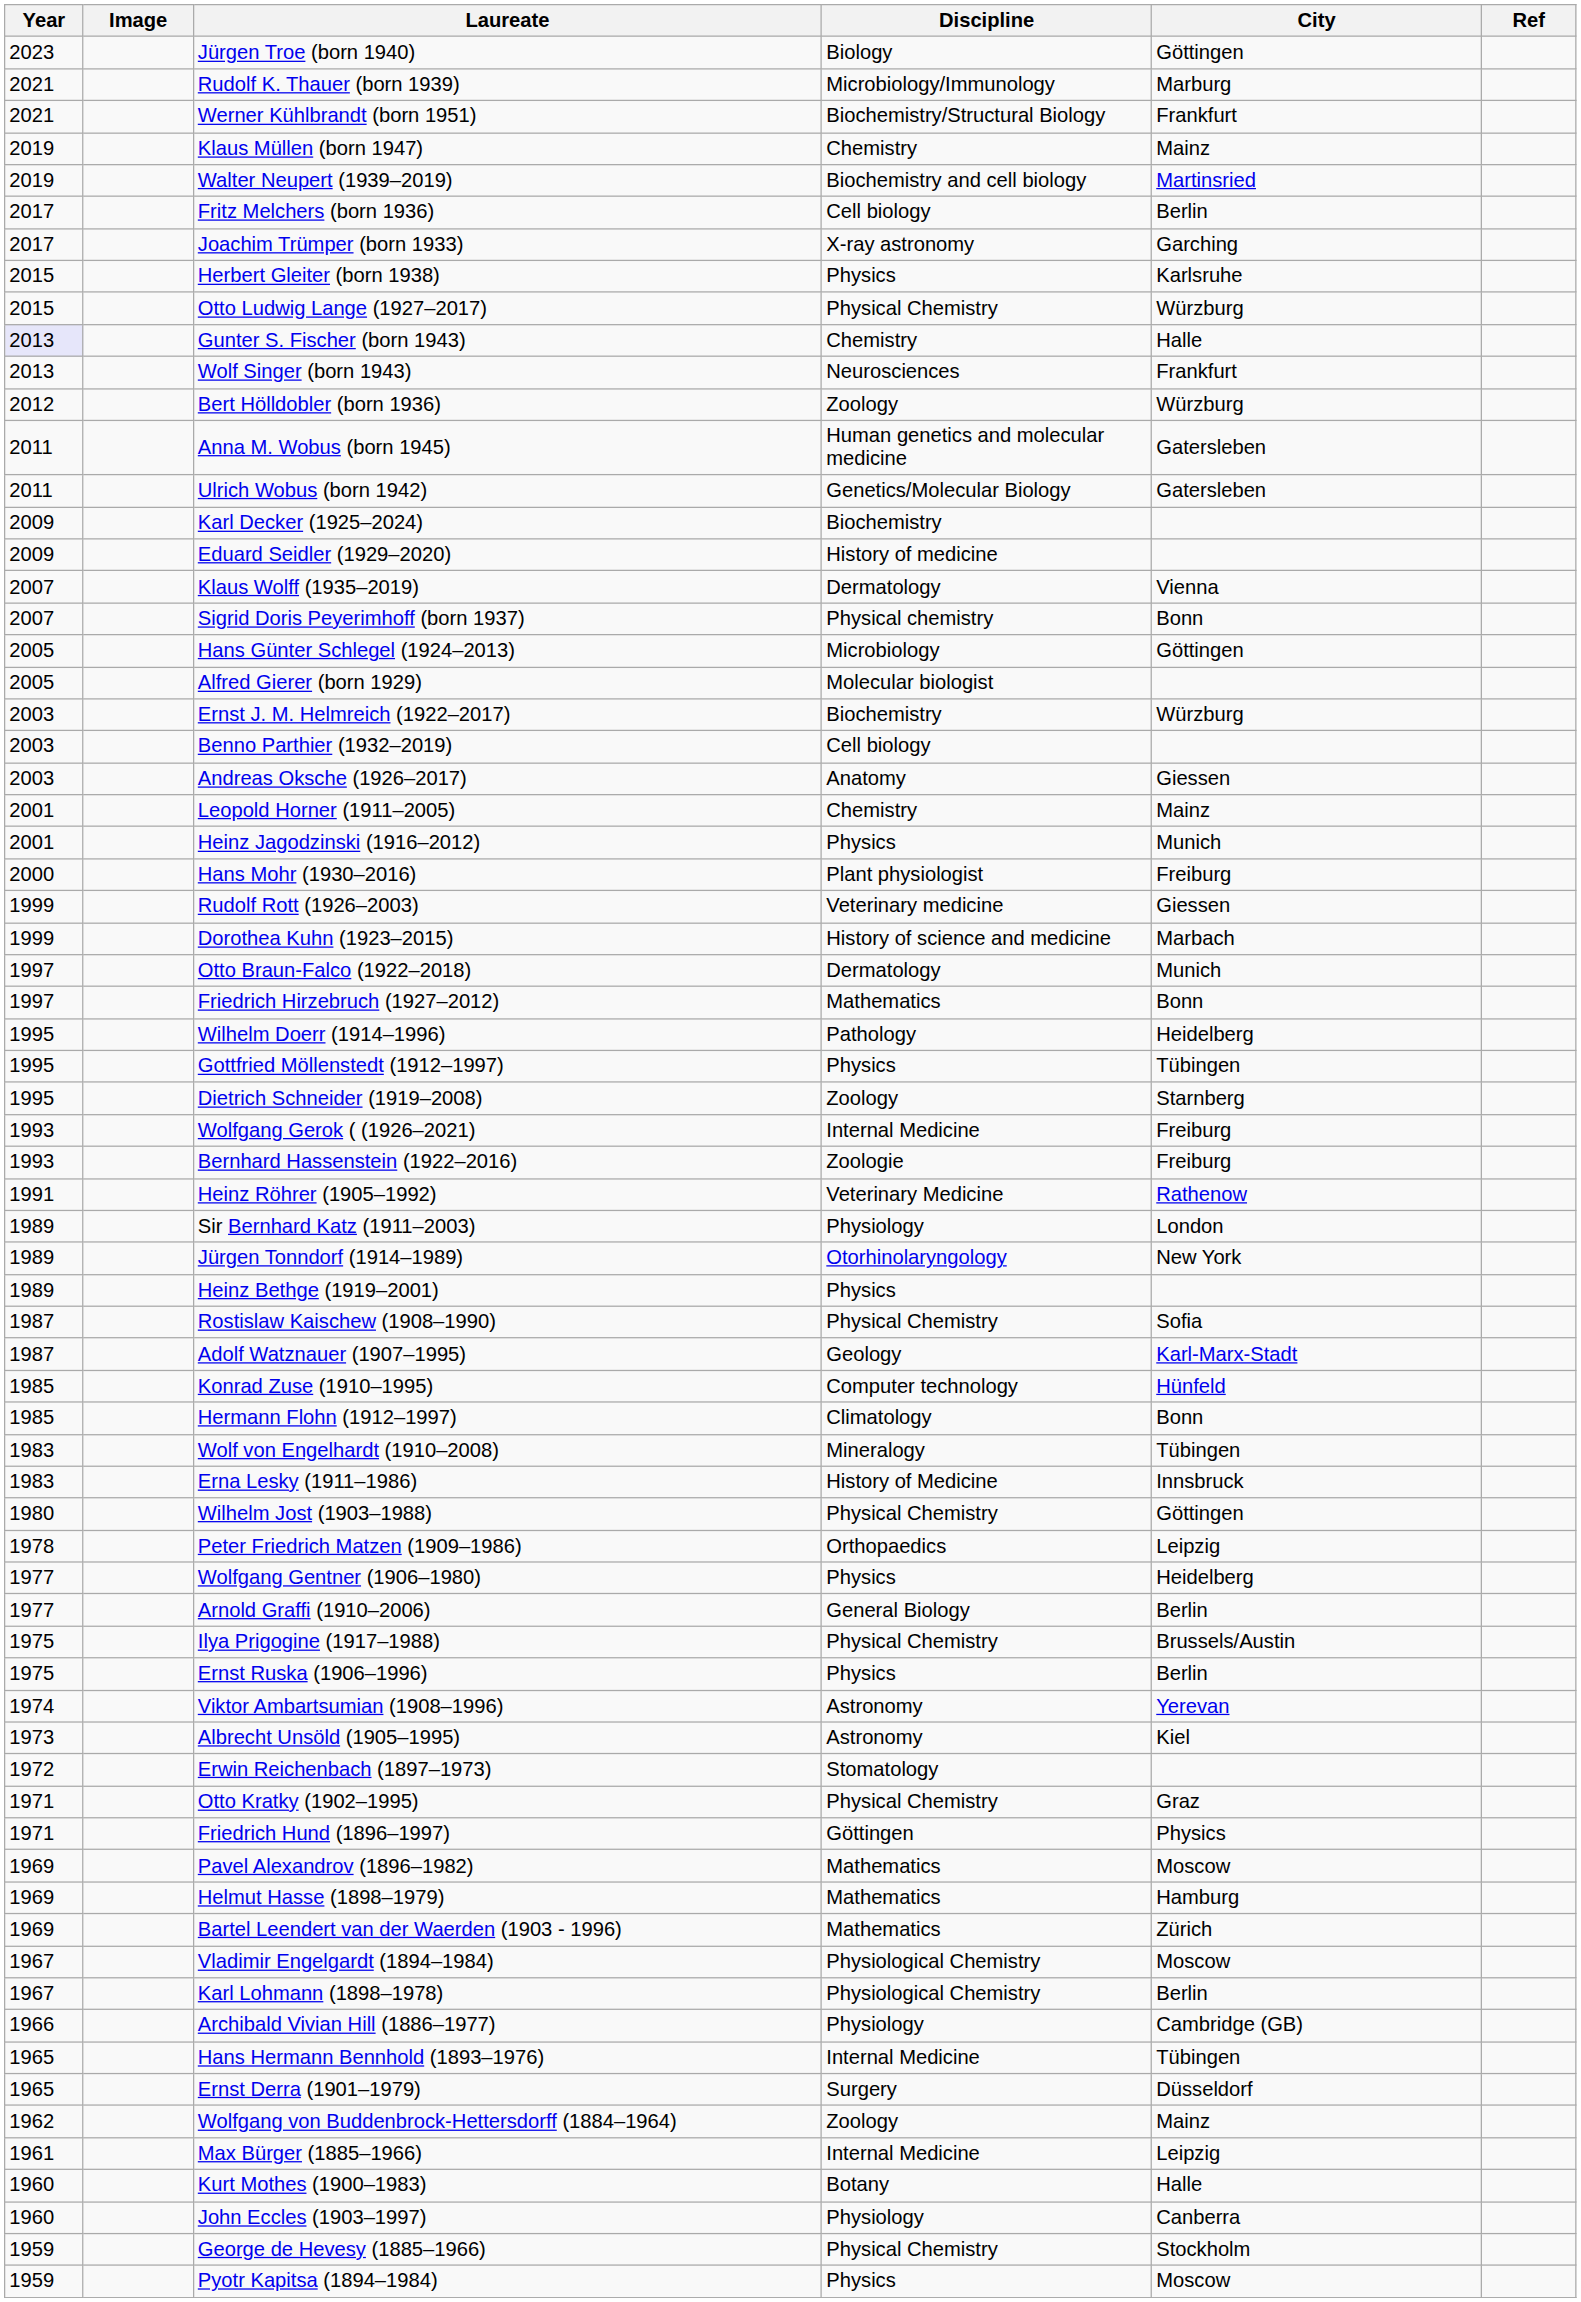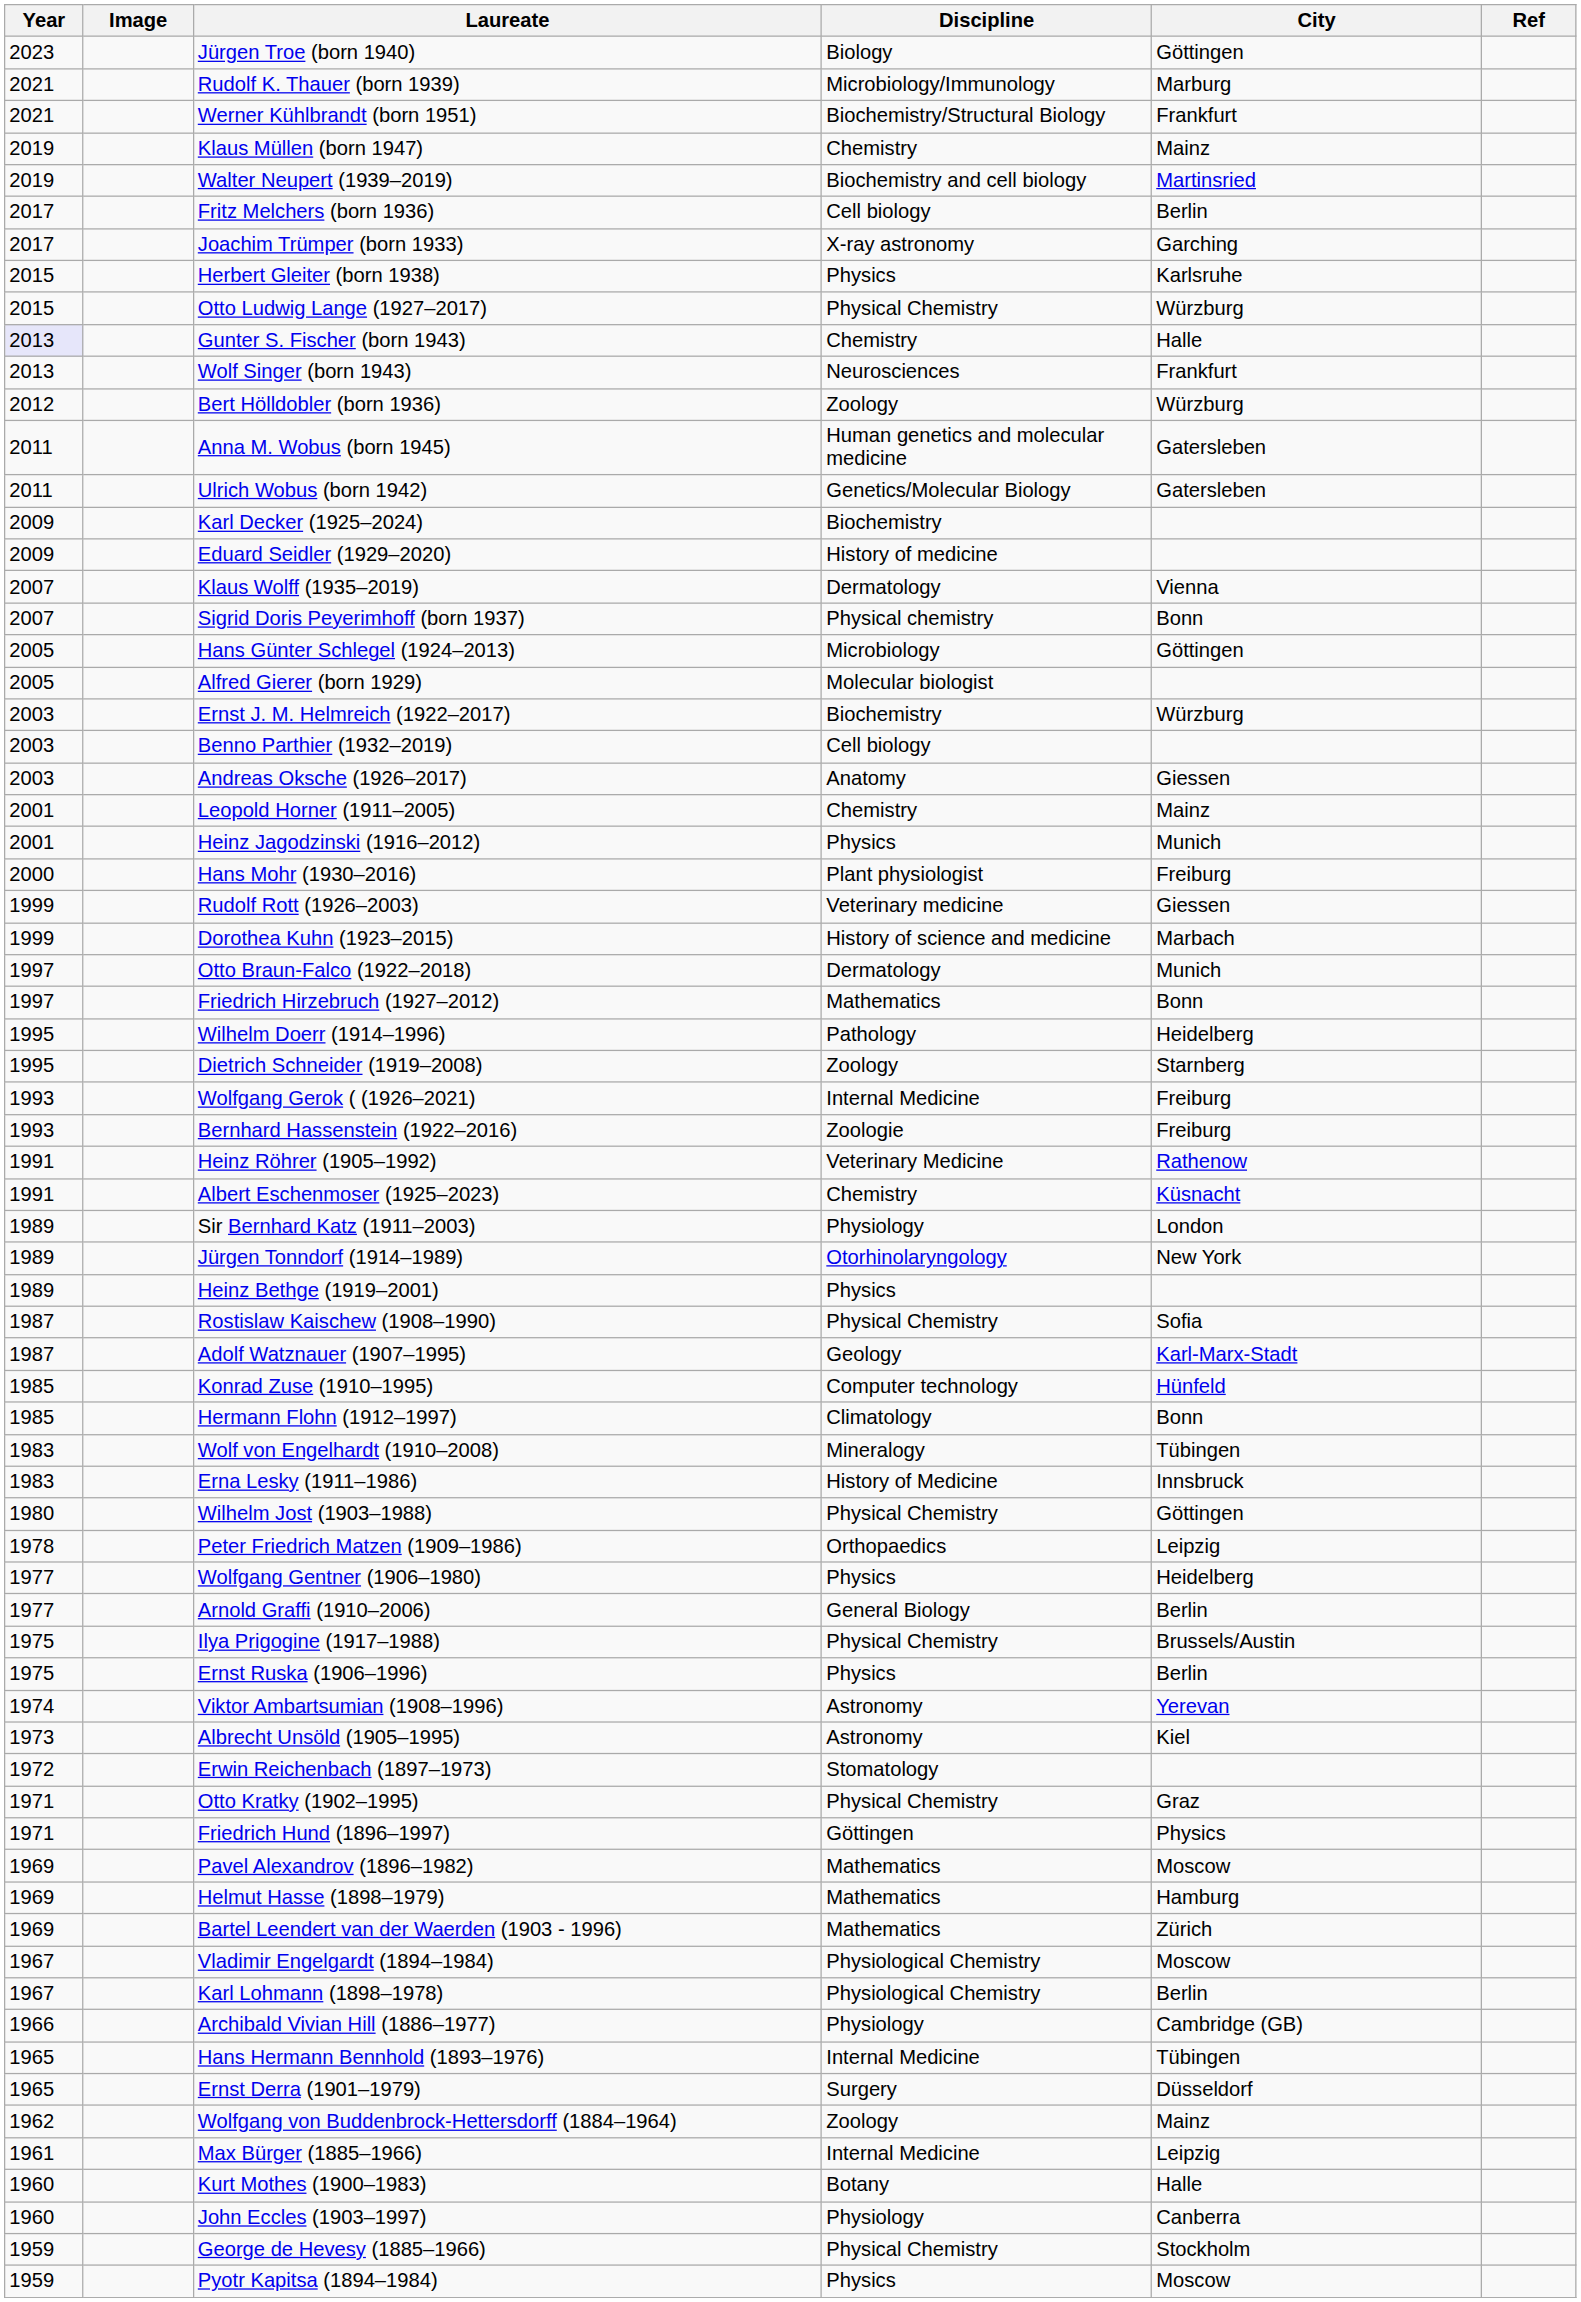- row: 1995 | Gottfried Möllenstedt (1912–1997) | Physics | Tübingen
+ row: 1991 | Albert Eschenmoser (1925–2023) | Chemistry | Küsnacht
